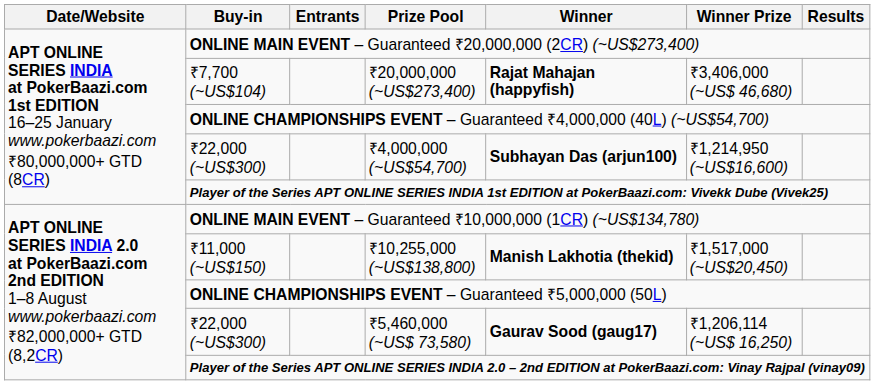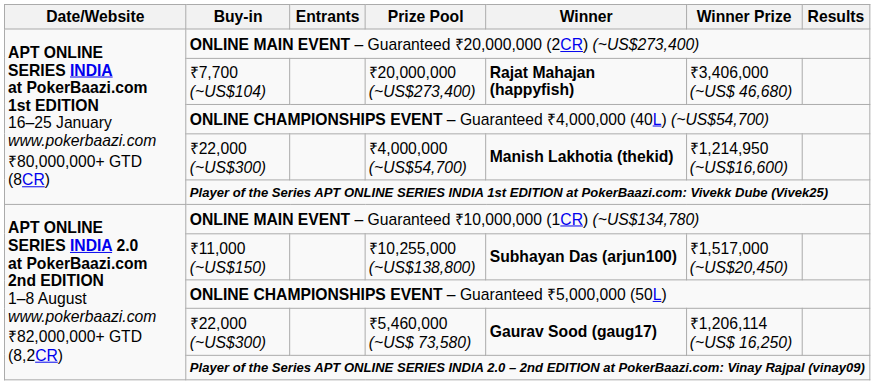₹4,000,000 (~US$54,700) | Winner: Subhayan Das (arjun100) -> Manish Lakhotia (thekid)
₹10,255,000 (~US$138,800) | Winner: Manish Lakhotia (thekid) -> Subhayan Das (arjun100)
